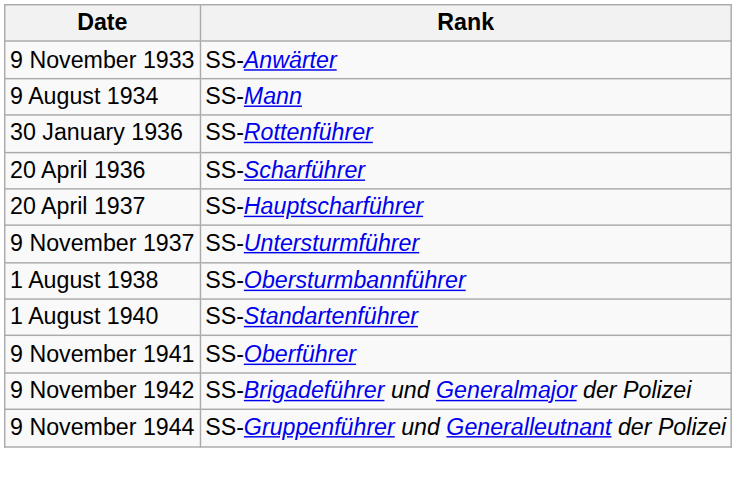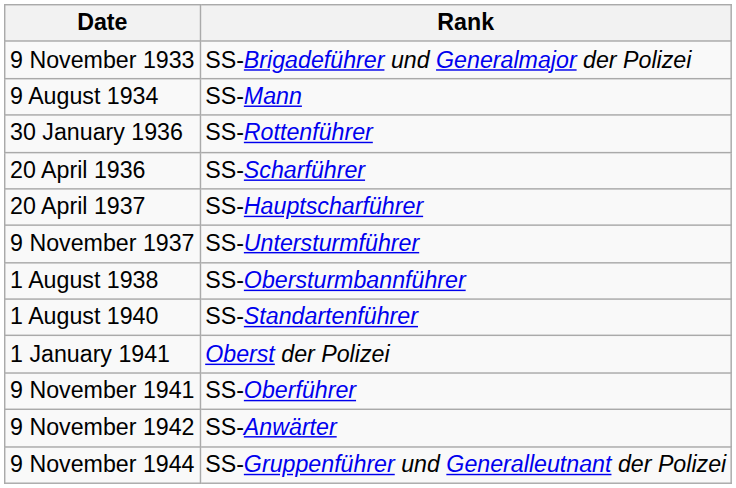9 November 1933 | Rank: SS-Anwärter -> SS-Brigadeführer und Generalmajor der Polizei
+ row: 1 January 1941 | Oberst der Polizei
9 November 1942 | Rank: SS-Brigadeführer und Generalmajor der Polizei -> SS-Anwärter
